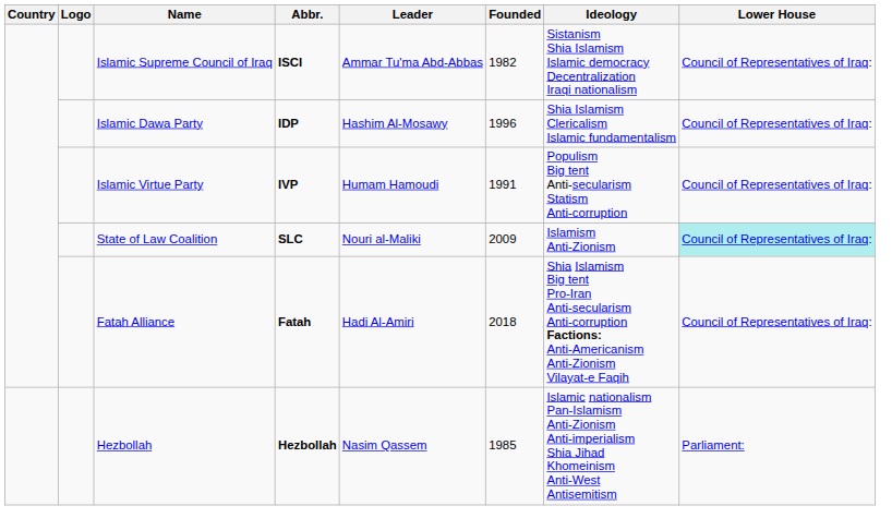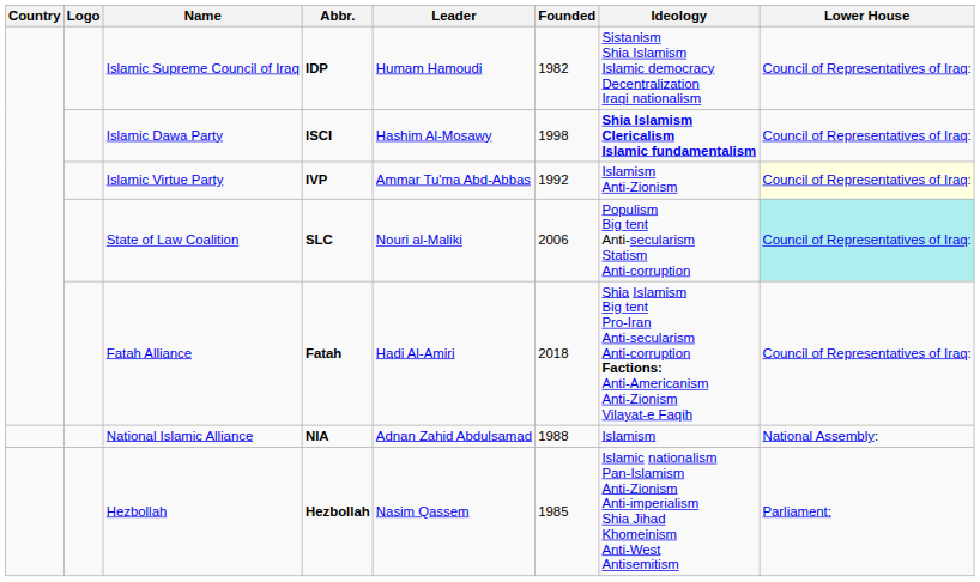Islamic Supreme Council of Iraq | Abbr.: ISCI -> IDP
Islamic Supreme Council of Iraq | Leader: Ammar Tu'ma Abd-Abbas -> Humam Hamoudi
Islamic Dawa Party | Abbr.: IDP -> ISCI
Islamic Dawa Party | Founded: 1996 -> 1998
Islamic Dawa Party | Ideology: normal -> bold
Islamic Virtue Party | Leader: Humam Hamoudi -> Ammar Tu'ma Abd-Abbas
Islamic Virtue Party | Founded: 1991 -> 1992
Islamic Virtue Party | Ideology: Populism Big tent Anti-secularism Statism Anti-corruption -> Islamism Anti-Zionism
Islamic Virtue Party | Lower House: no background -> lightyellow background
State of Law Coalition | Founded: 2009 -> 2006
State of Law Coalition | Ideology: Islamism Anti-Zionism -> Populism Big tent Anti-secularism Statism Anti-corruption
+ row: National Islamic Alliance | NIA | Adnan Zahid Abdulsamad | 1988 | Islamism | National Assembly:
